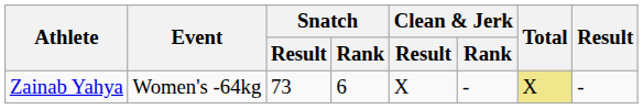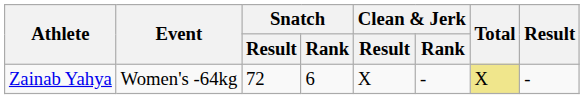Zainab Yahya | Snatch / Result: 73 -> 72
